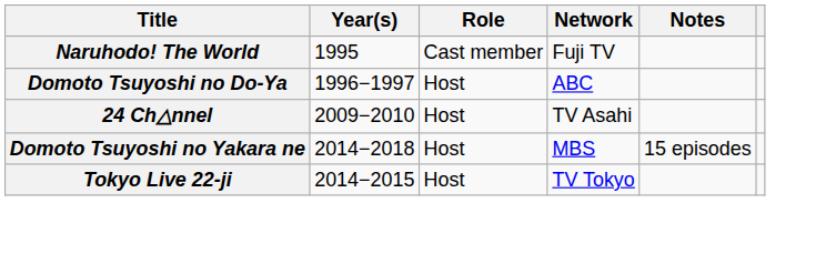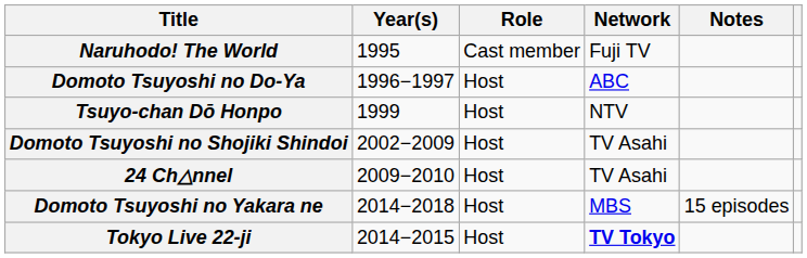+ row: Tsuyo-chan Dō Honpo | 1999 | Host | NTV
+ row: Domoto Tsuyoshi no Shojiki Shindoi | 2002−2009 | Host | TV Asahi
Tokyo Live 22-ji | Network: normal -> bold
